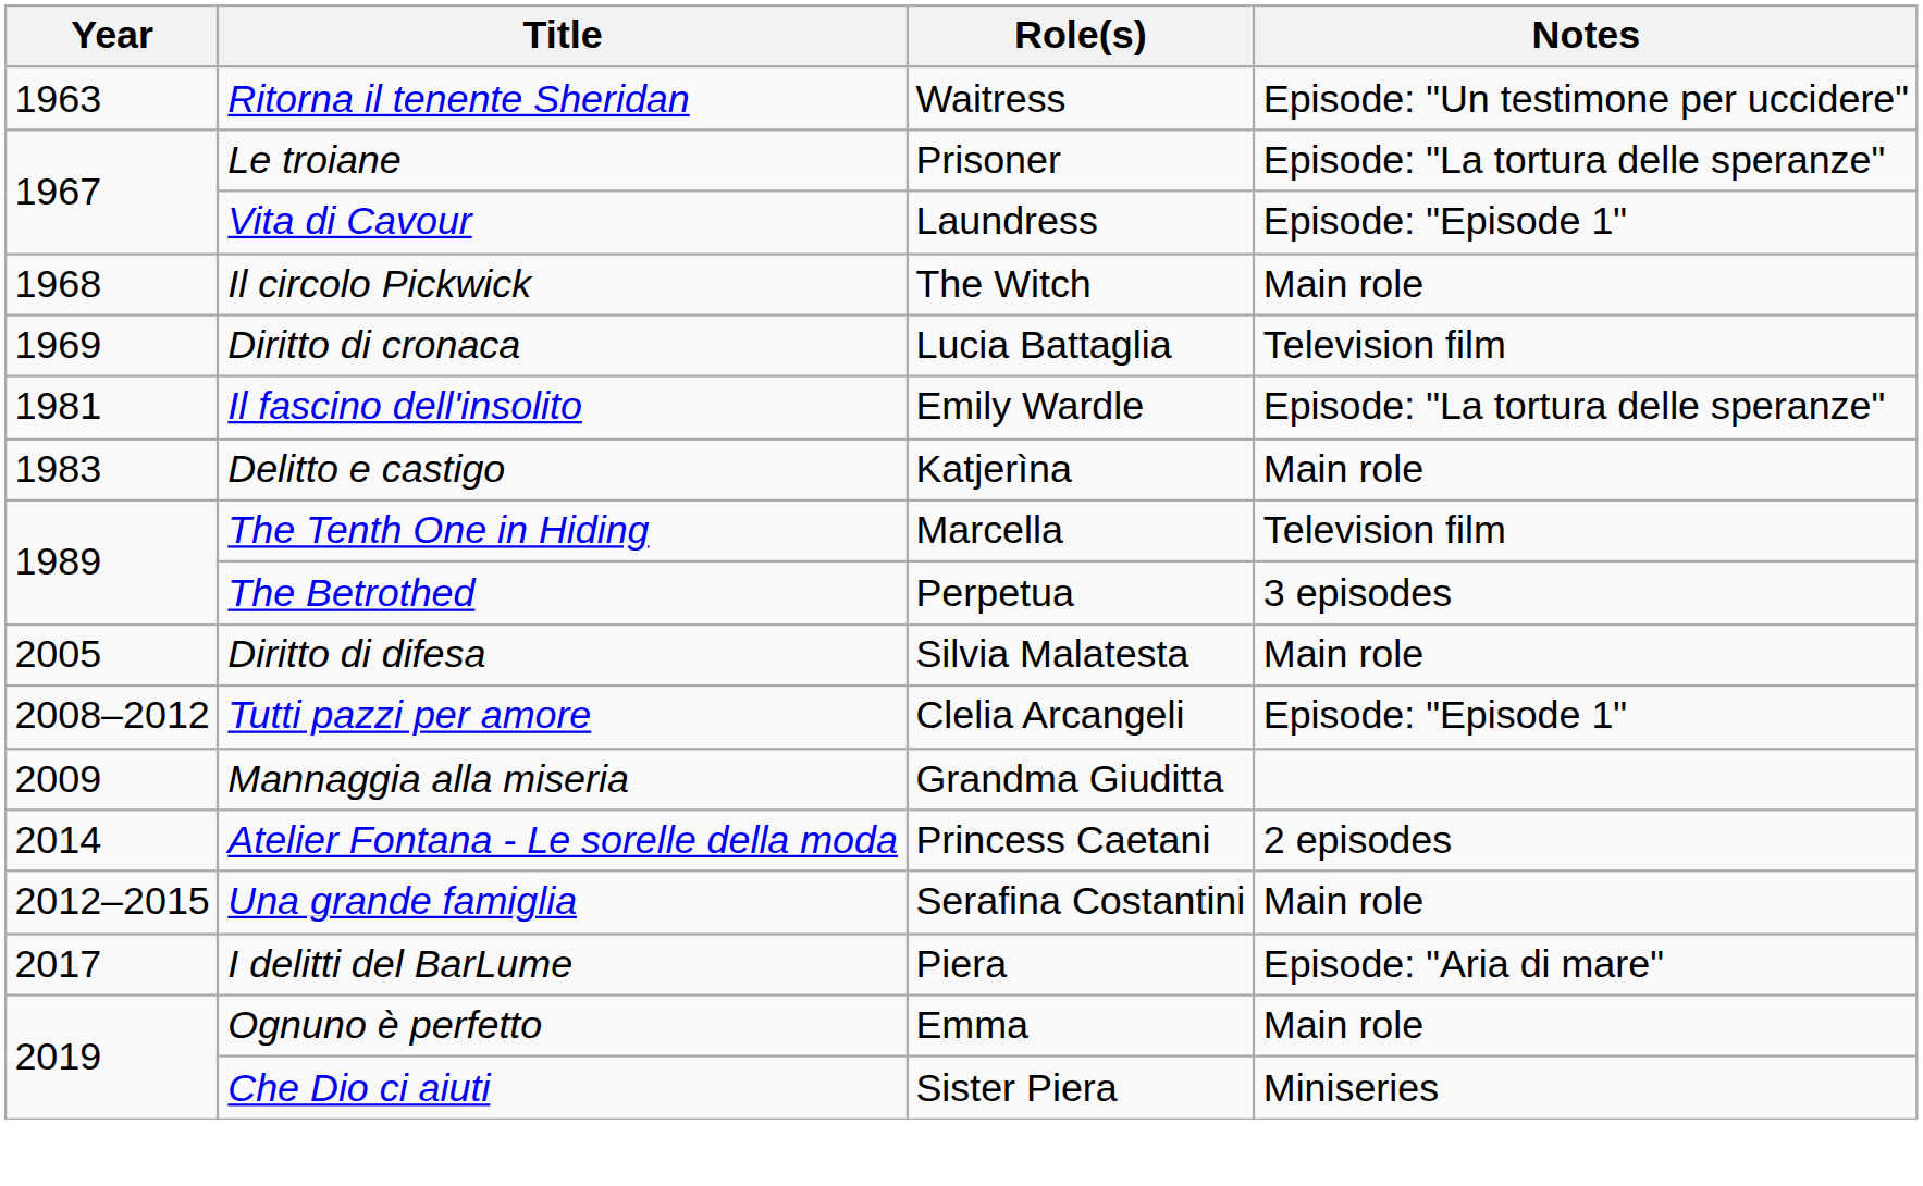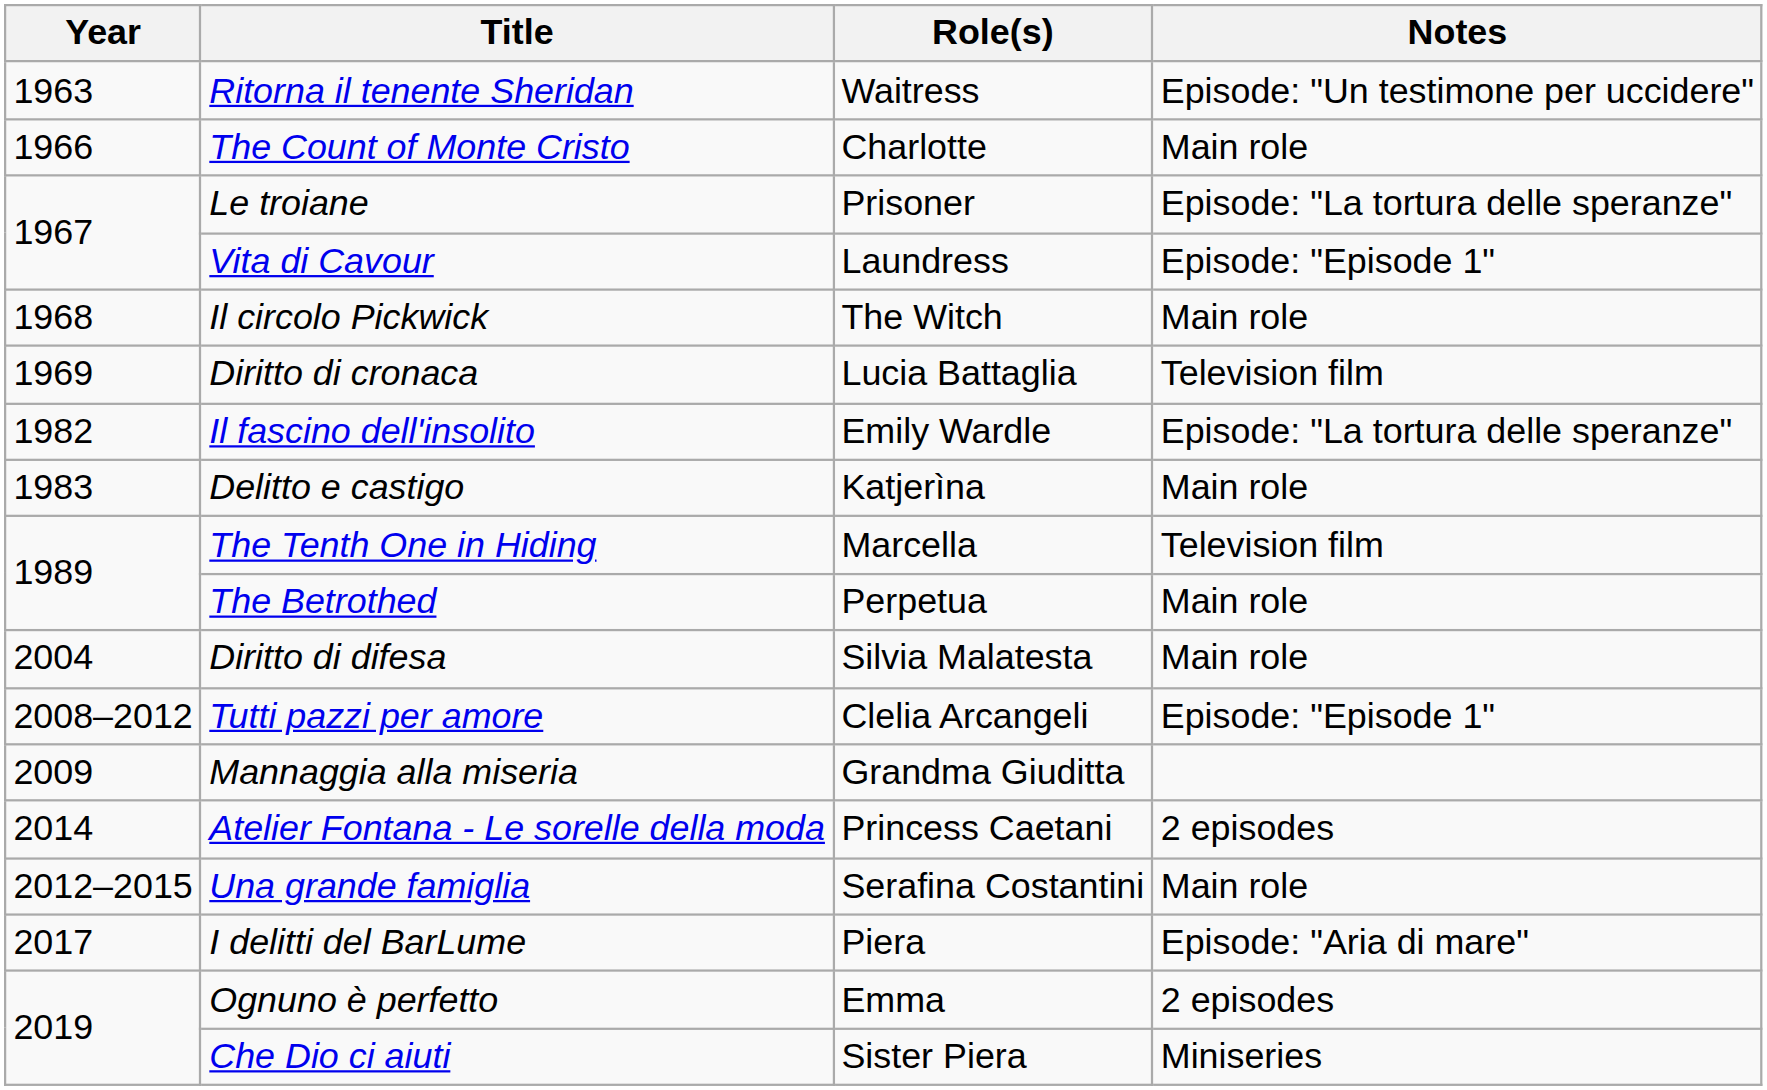+ row: 1966 | The Count of Monte Cristo | Charlotte | Main role
Il fascino dell'insolito | Year: 1981 -> 1982
The Betrothed | Notes: 3 episodes -> Main role
Diritto di difesa | Year: 2005 -> 2004
Ognuno è perfetto | Notes: Main role -> 2 episodes
